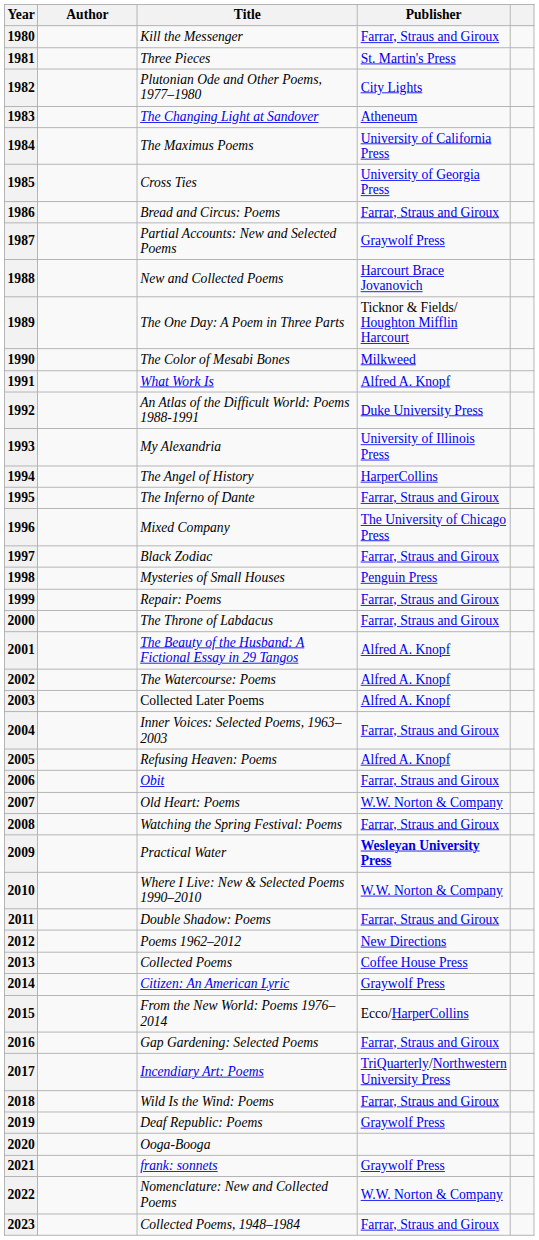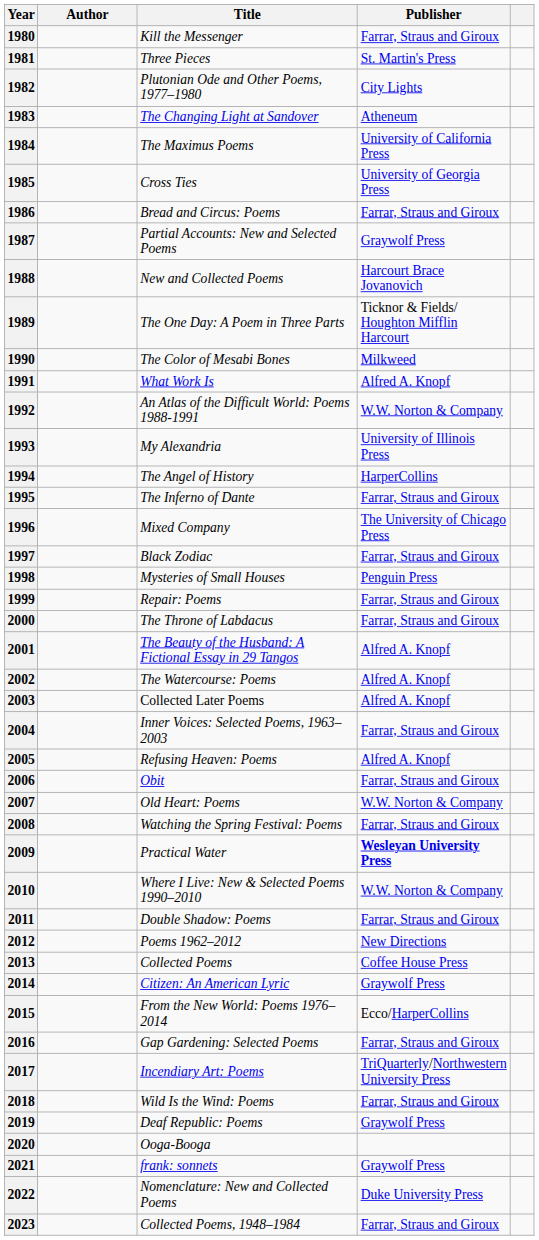1992 | Publisher: Duke University Press -> W.W. Norton & Company
2022 | Publisher: W.W. Norton & Company -> Duke University Press
